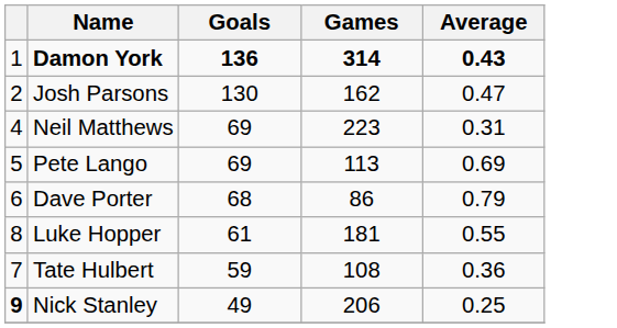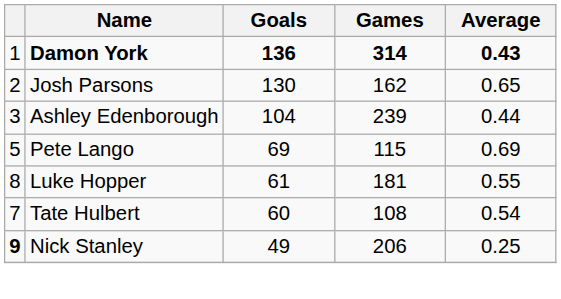Josh Parsons | Average: 0.47 -> 0.65
+ row: 3 | Ashley Edenborough | 104 | 239 | 0.44
- row: 4 | Neil Matthews | 69 | 223 | 0.31
Pete Lango | Games: 113 -> 115
- row: 6 | Dave Porter | 68 | 86 | 0.79
Tate Hulbert | Goals: 59 -> 60
Tate Hulbert | Average: 0.36 -> 0.54
